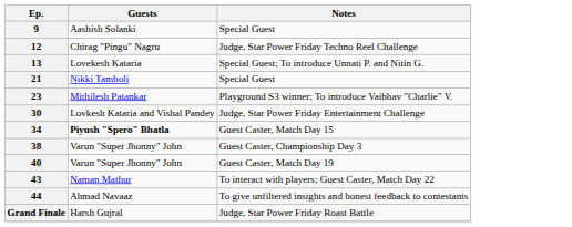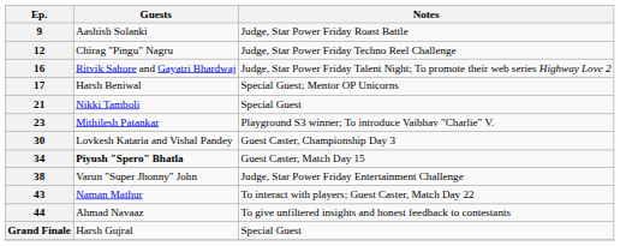9 | Notes: Special Guest -> Judge, Star Power Friday Roast Battle
- row: 13 | Lovekesh Kataria | Special Guest; To introduce Unnati P. and Nitin G.
+ row: 16 | Ritvik Sahore and Gayatri Bhardwaj | Judge, Star Power Friday Talent Night; To promote their web series Highway Love 2
+ row: 17 | Harsh Beniwal | Special Guest; Mentor OP Unicorns
30 | Notes: Judge, Star Power Friday Entertainment Challenge -> Guest Caster, Championship Day 3
38 | Notes: Guest Caster, Championship Day 3 -> Judge, Star Power Friday Entertainment Challenge
- row: 40 | Varun "Super Jhonny" John | Guest Caster, Match Day 19
Grand Finale | Notes: Judge, Star Power Friday Roast Battle -> Special Guest
